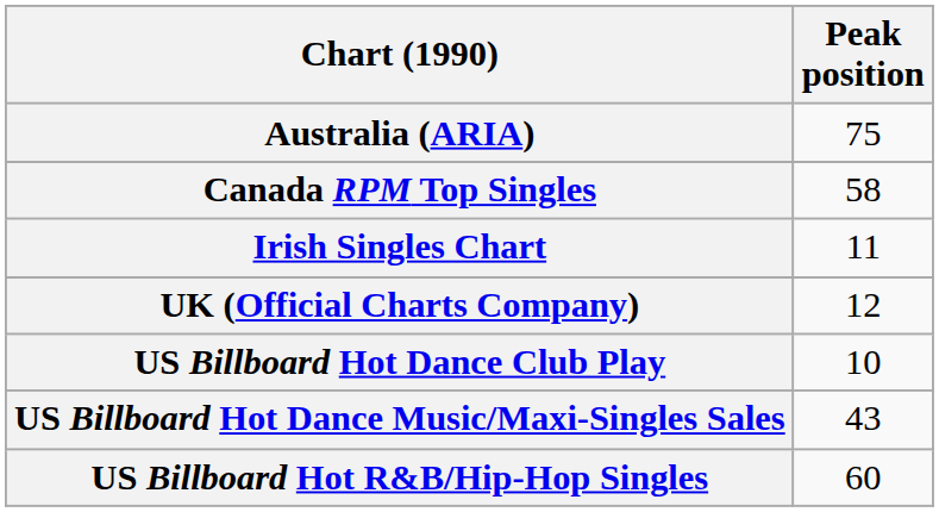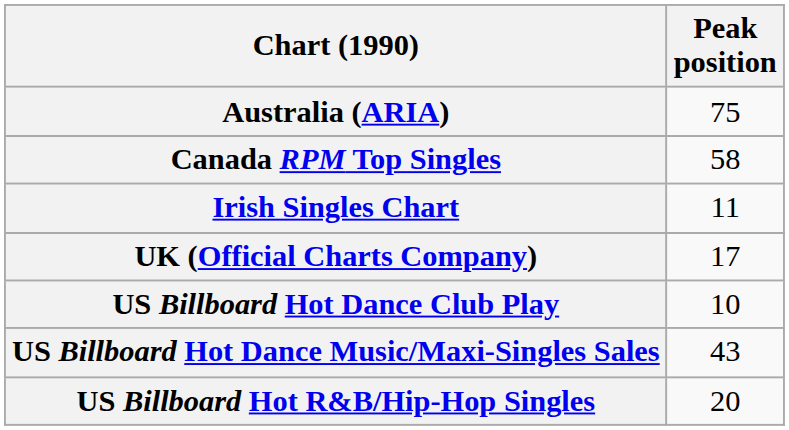UK (Official Charts Company) | Peak position: 12 -> 17
US Billboard Hot R&B/Hip-Hop Singles | Peak position: 60 -> 20
